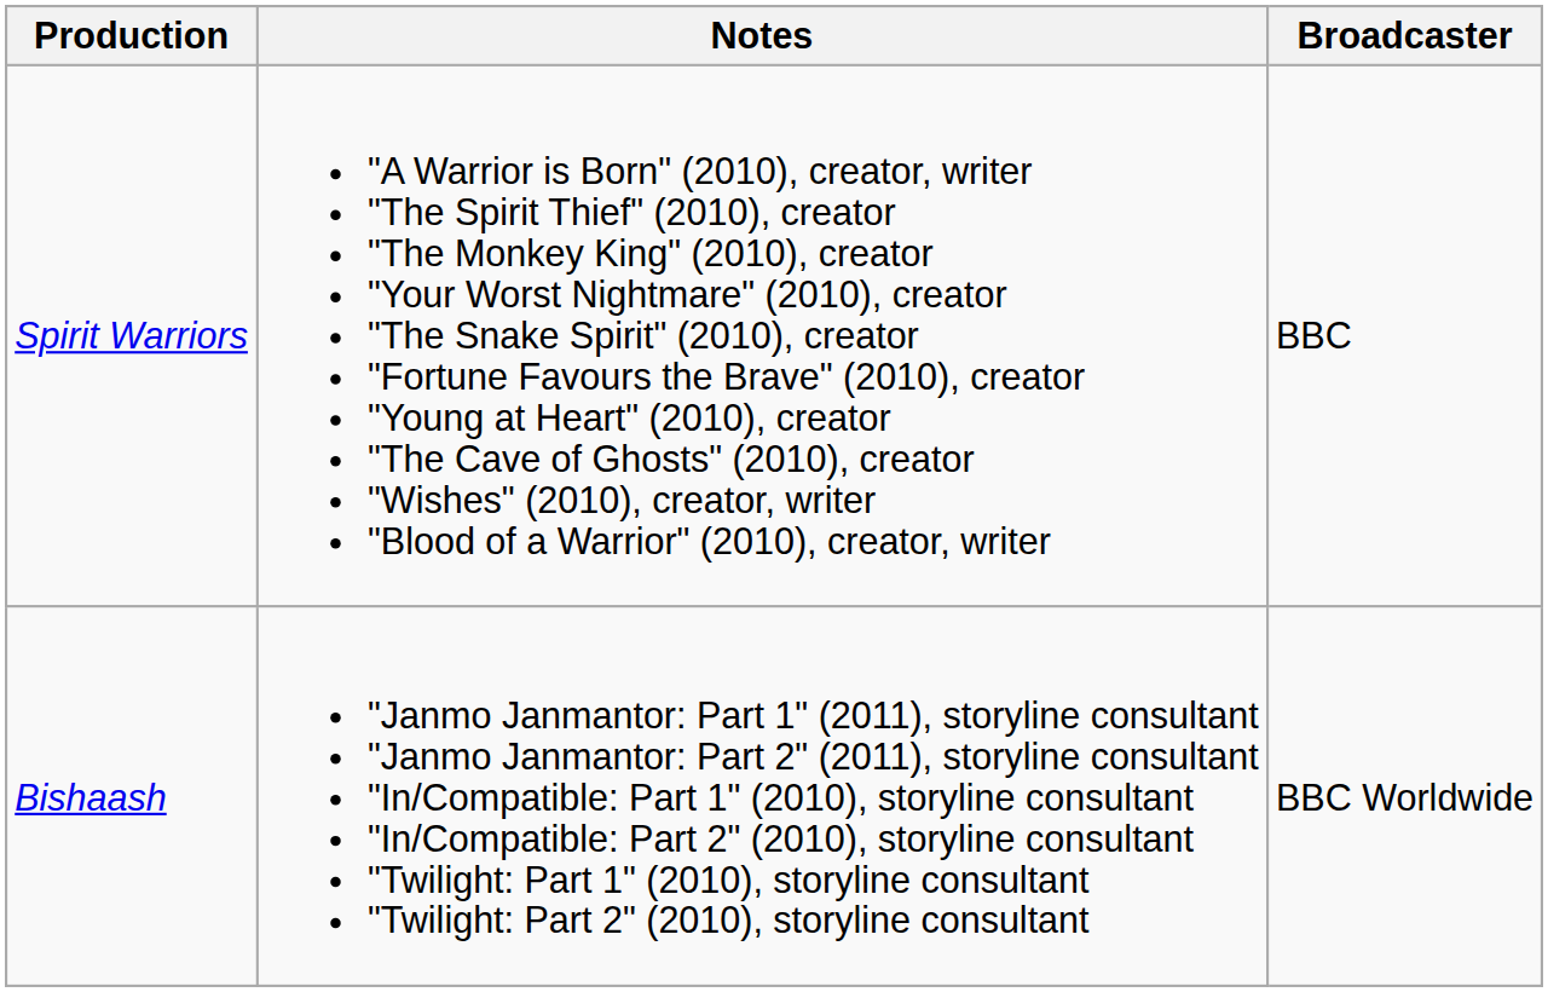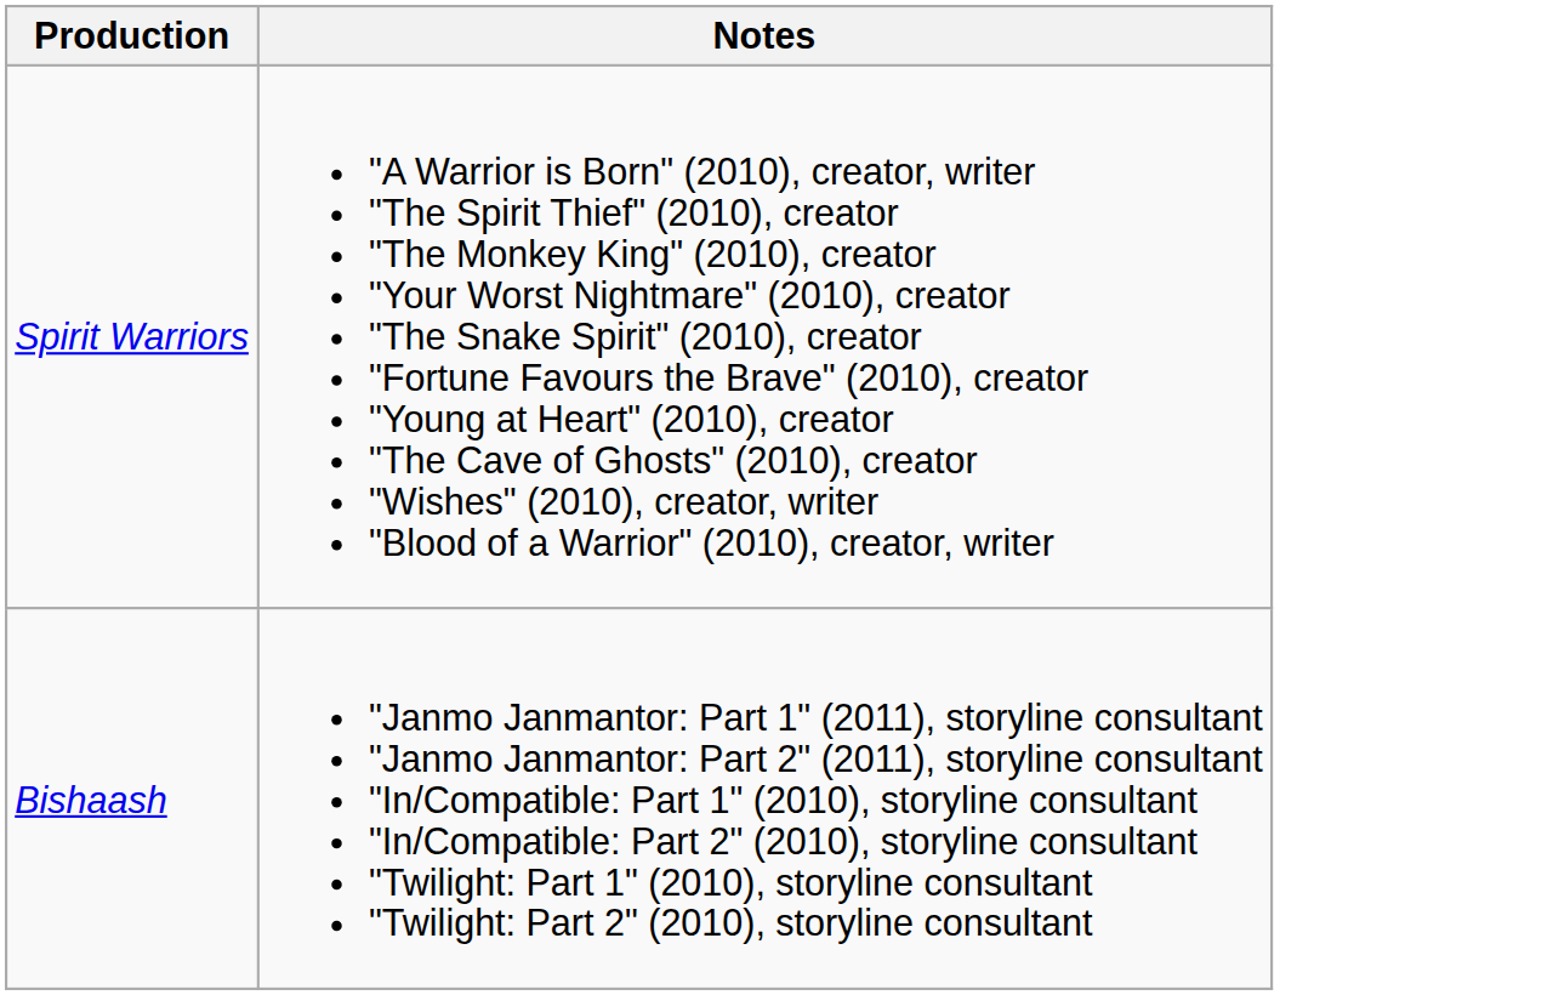- column: Broadcaster | BBC | BBC Worldwide
